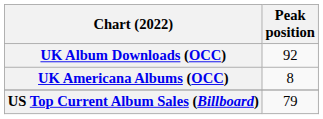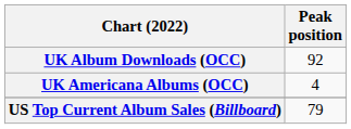UK Americana Albums (OCC) | Peak position: 8 -> 4
